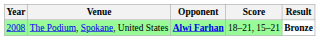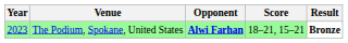The Podium, Spokane, United States | Year: 2008 -> 2023
